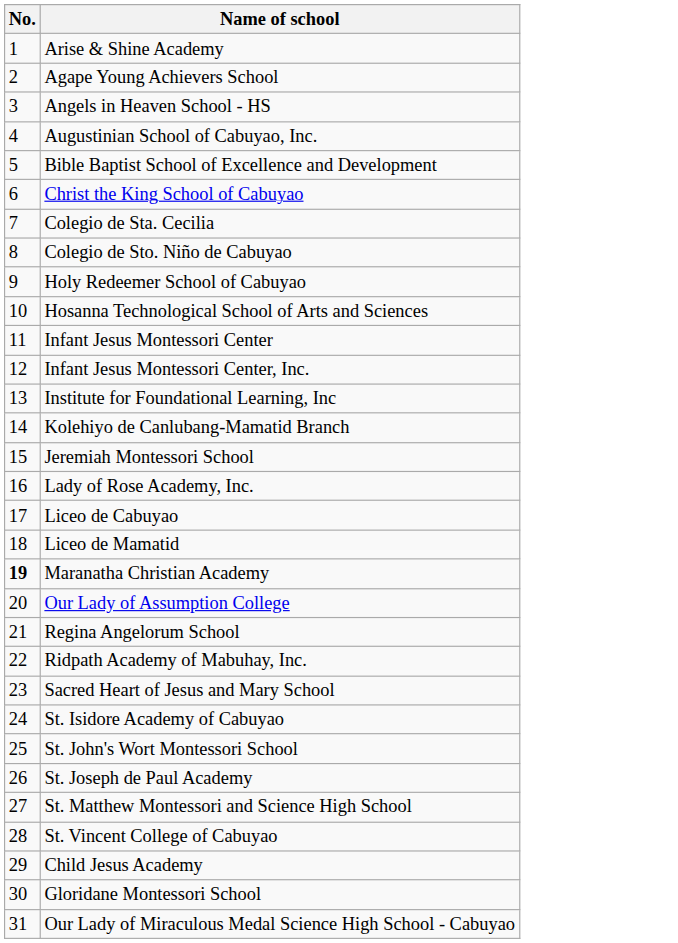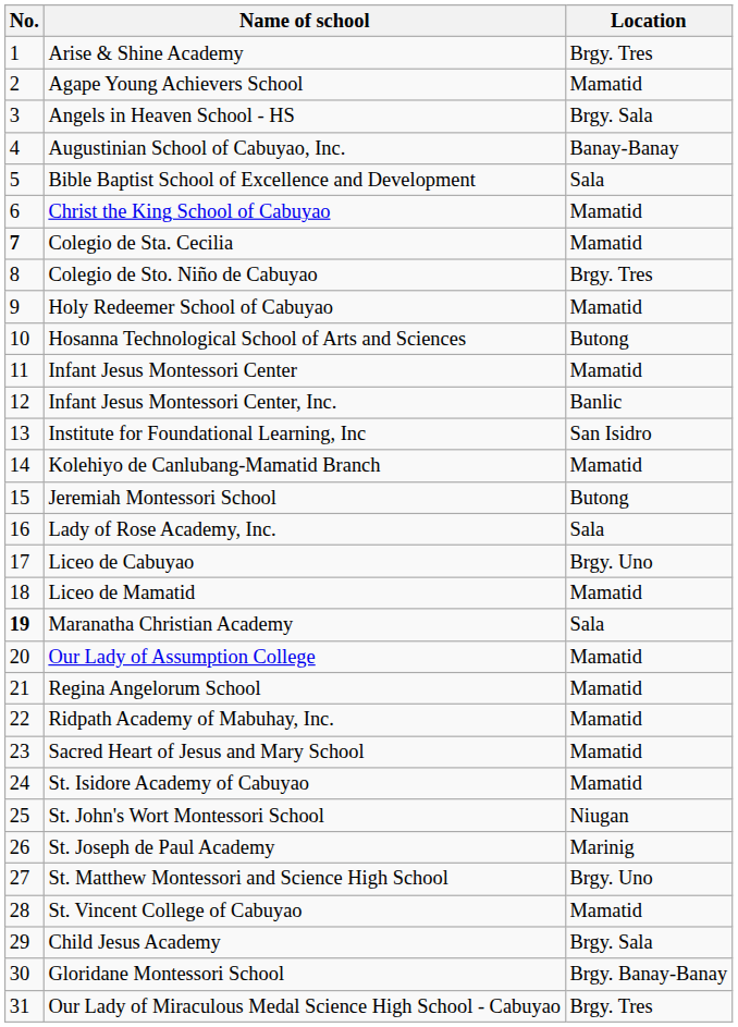+ column: Location | Brgy. Tres | Mamatid | Brgy. Sala | Banay-Banay | Sala | Mamatid | Mamatid | Brgy. Tres | Mamatid | Butong | Mamatid | Banlic | San Isidro | Mamatid | Butong | Sala | Brgy. Uno | Mamatid | Sala | Mamatid | Mamatid | Mamatid | Mamatid | Mamatid | Niugan | Marinig | Brgy. Uno | Mamatid | Brgy. Sala | Brgy. Banay-Banay | Brgy. Tres
Colegio de Sta. Cecilia | No.: normal -> bold
